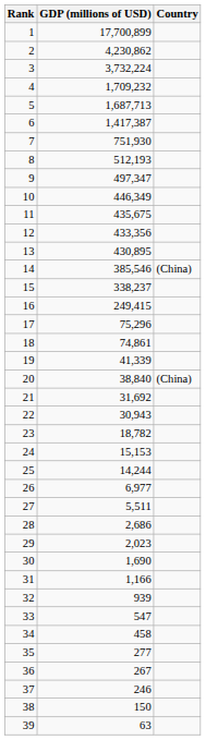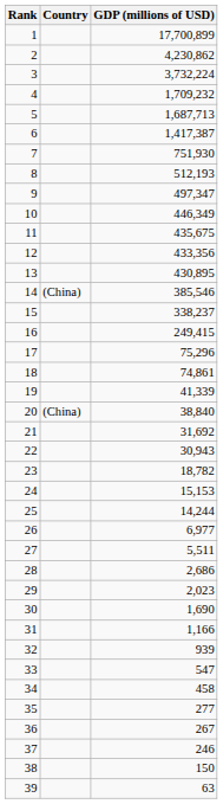columns swapped: Country <-> GDP (millions of USD)
